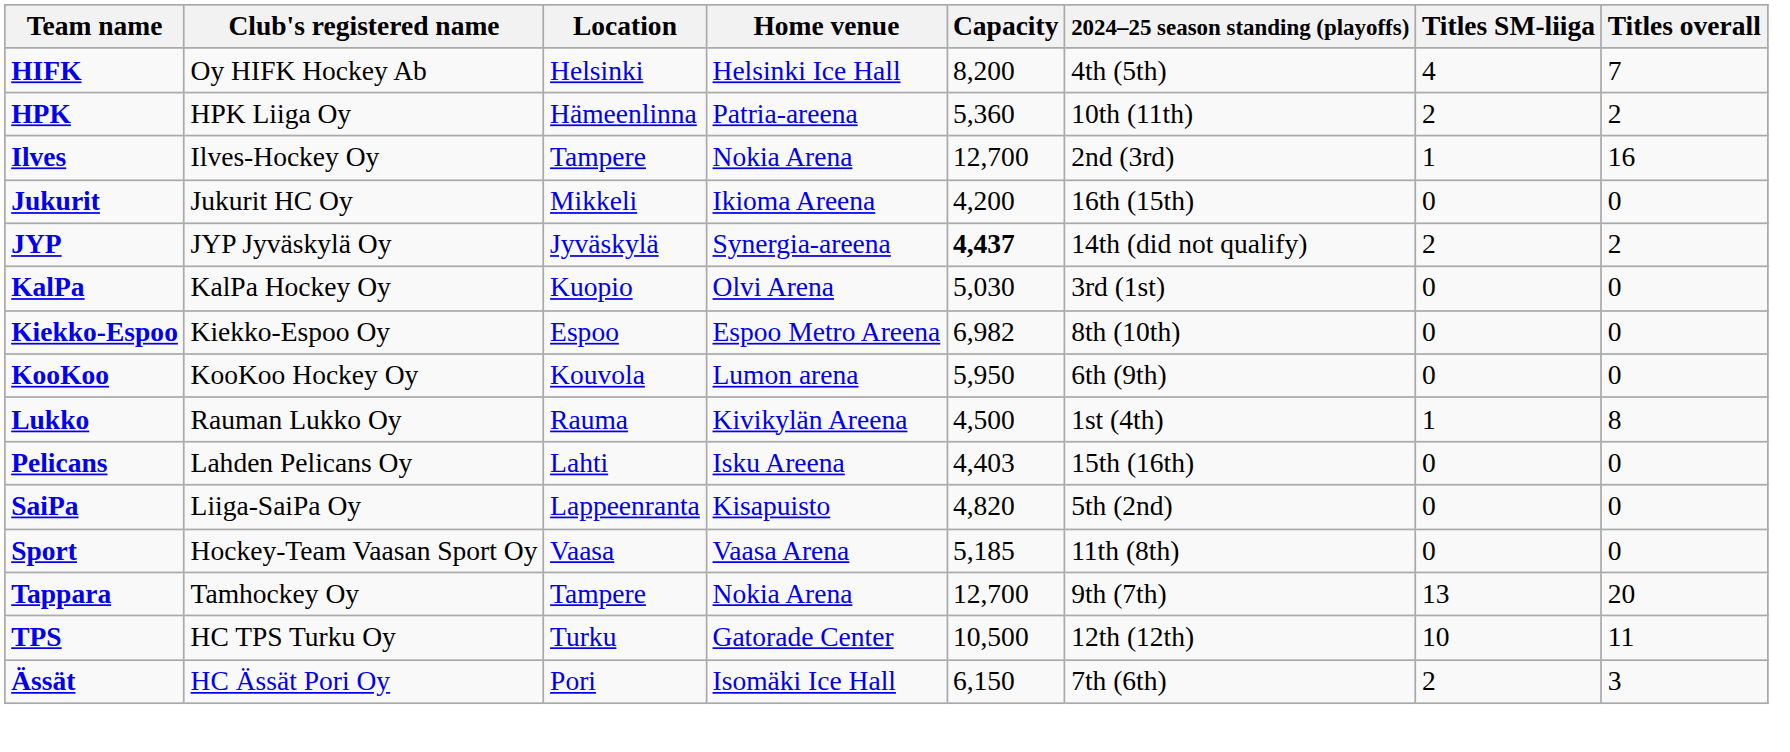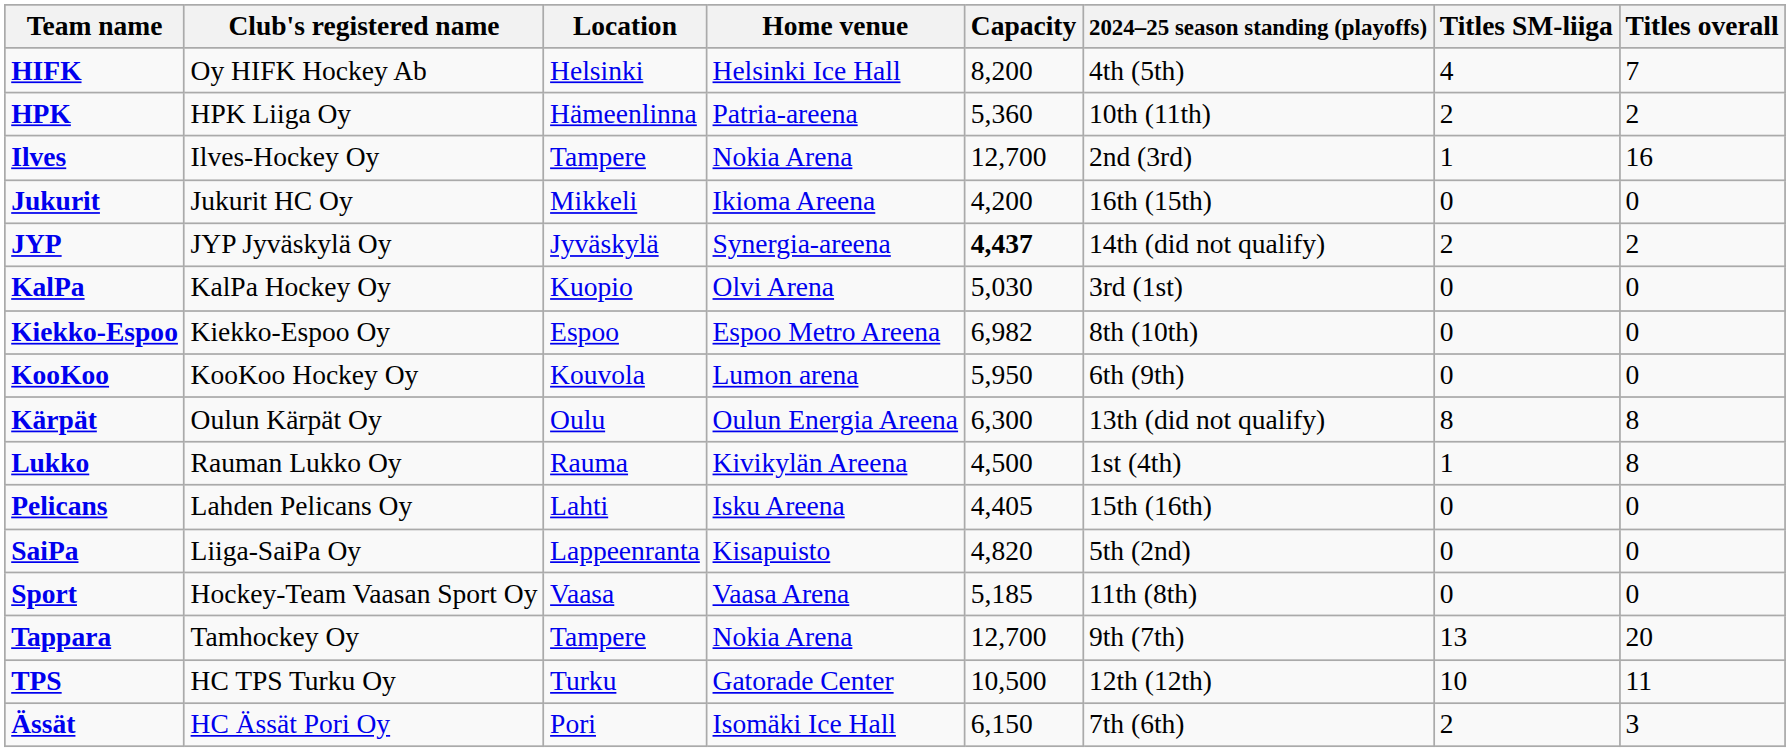+ row: Kärpät | Oulun Kärpät Oy | Oulu | Oulun Energia Areena | 6,300 | 13th (did not qualify) | 8 | 8
Pelicans | Capacity: 4,403 -> 4,405
